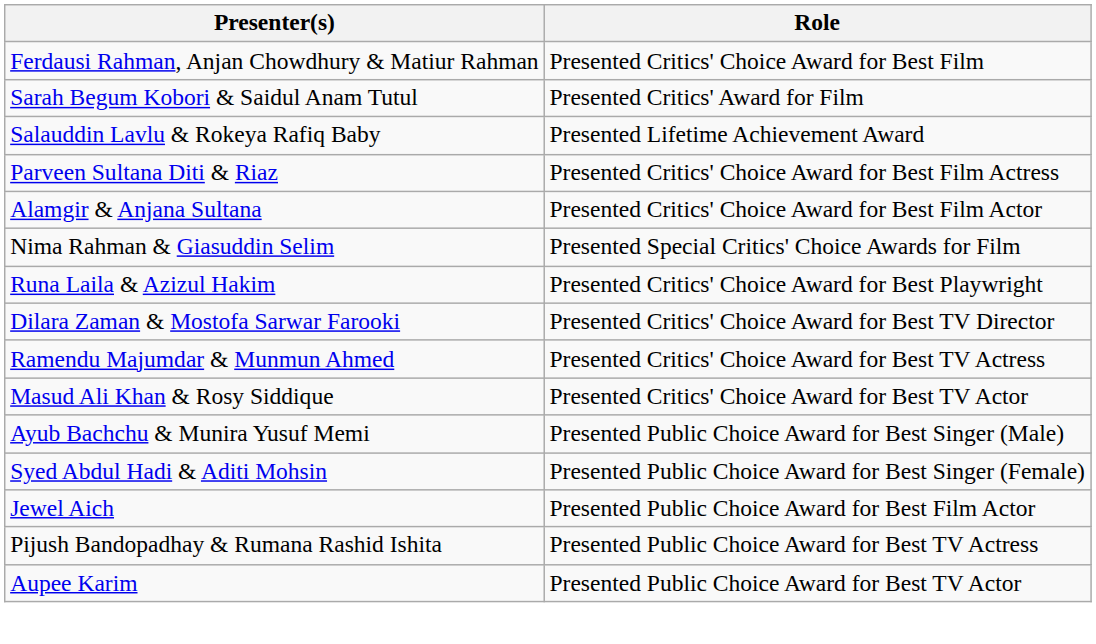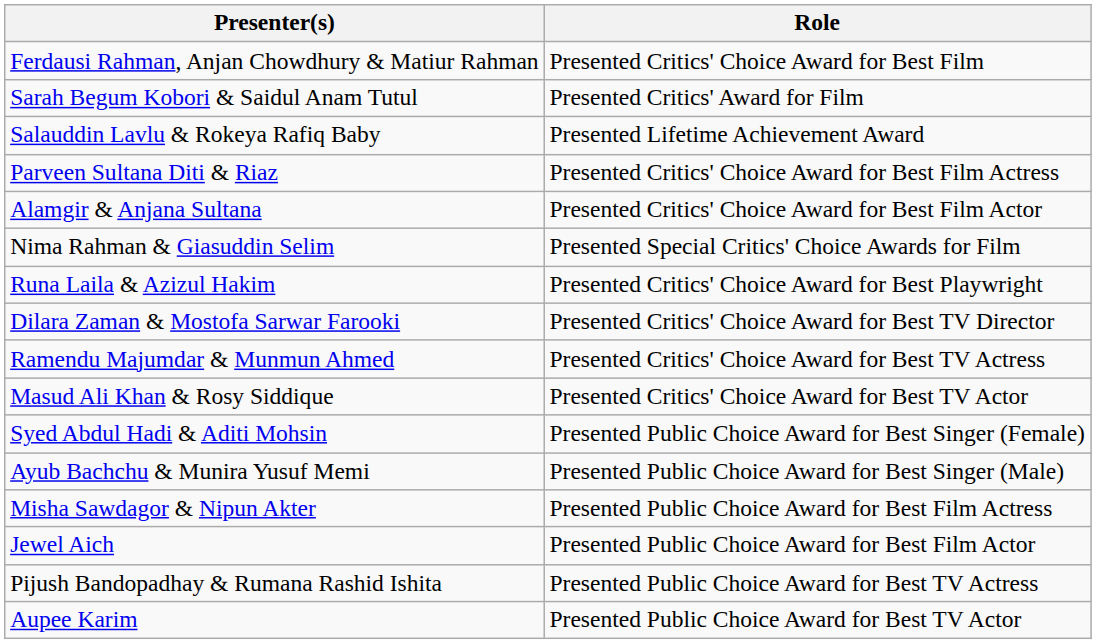rows swapped: Syed Abdul Hadi & Aditi Mohsin <-> Ayub Bachchu & Munira Yusuf Memi
+ row: Misha Sawdagor & Nipun Akter | Presented Public Choice Award for Best Film Actress
